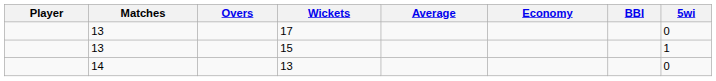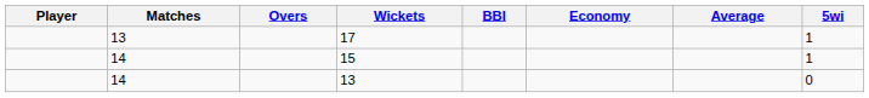columns swapped: Average <-> BBI
17 | 5wi: 0 -> 1
15 | Matches: 13 -> 14
